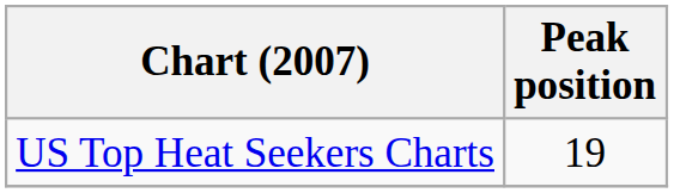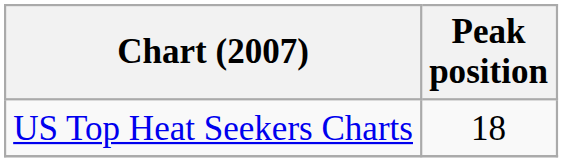US Top Heat Seekers Charts | Peak position: 19 -> 18
